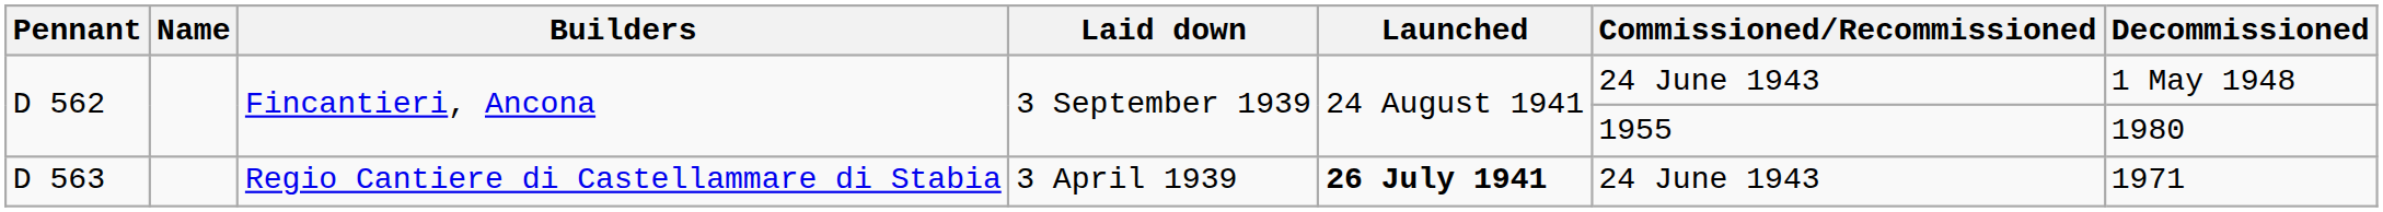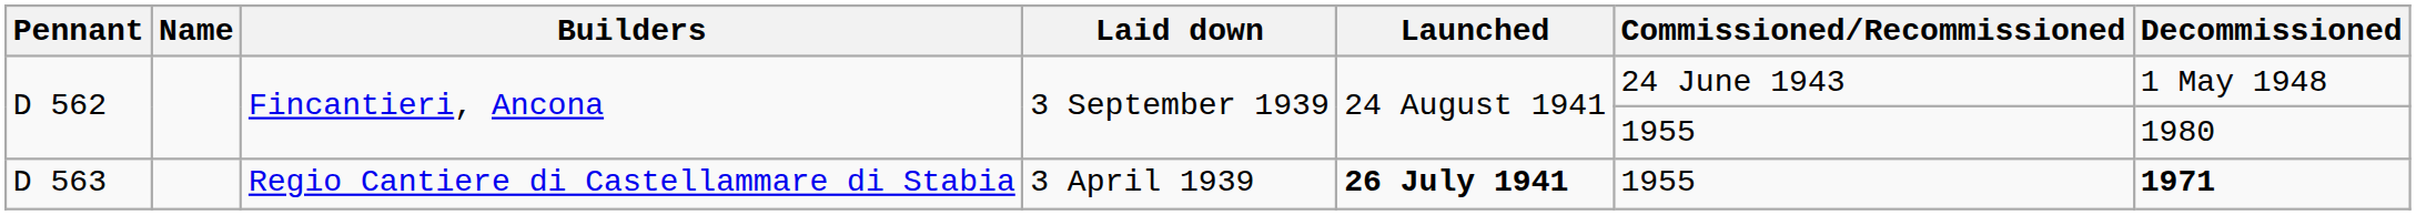D 563 | Commissioned/Recommissioned: 24 June 1943 -> 1955
D 563 | Decommissioned: normal -> bold
